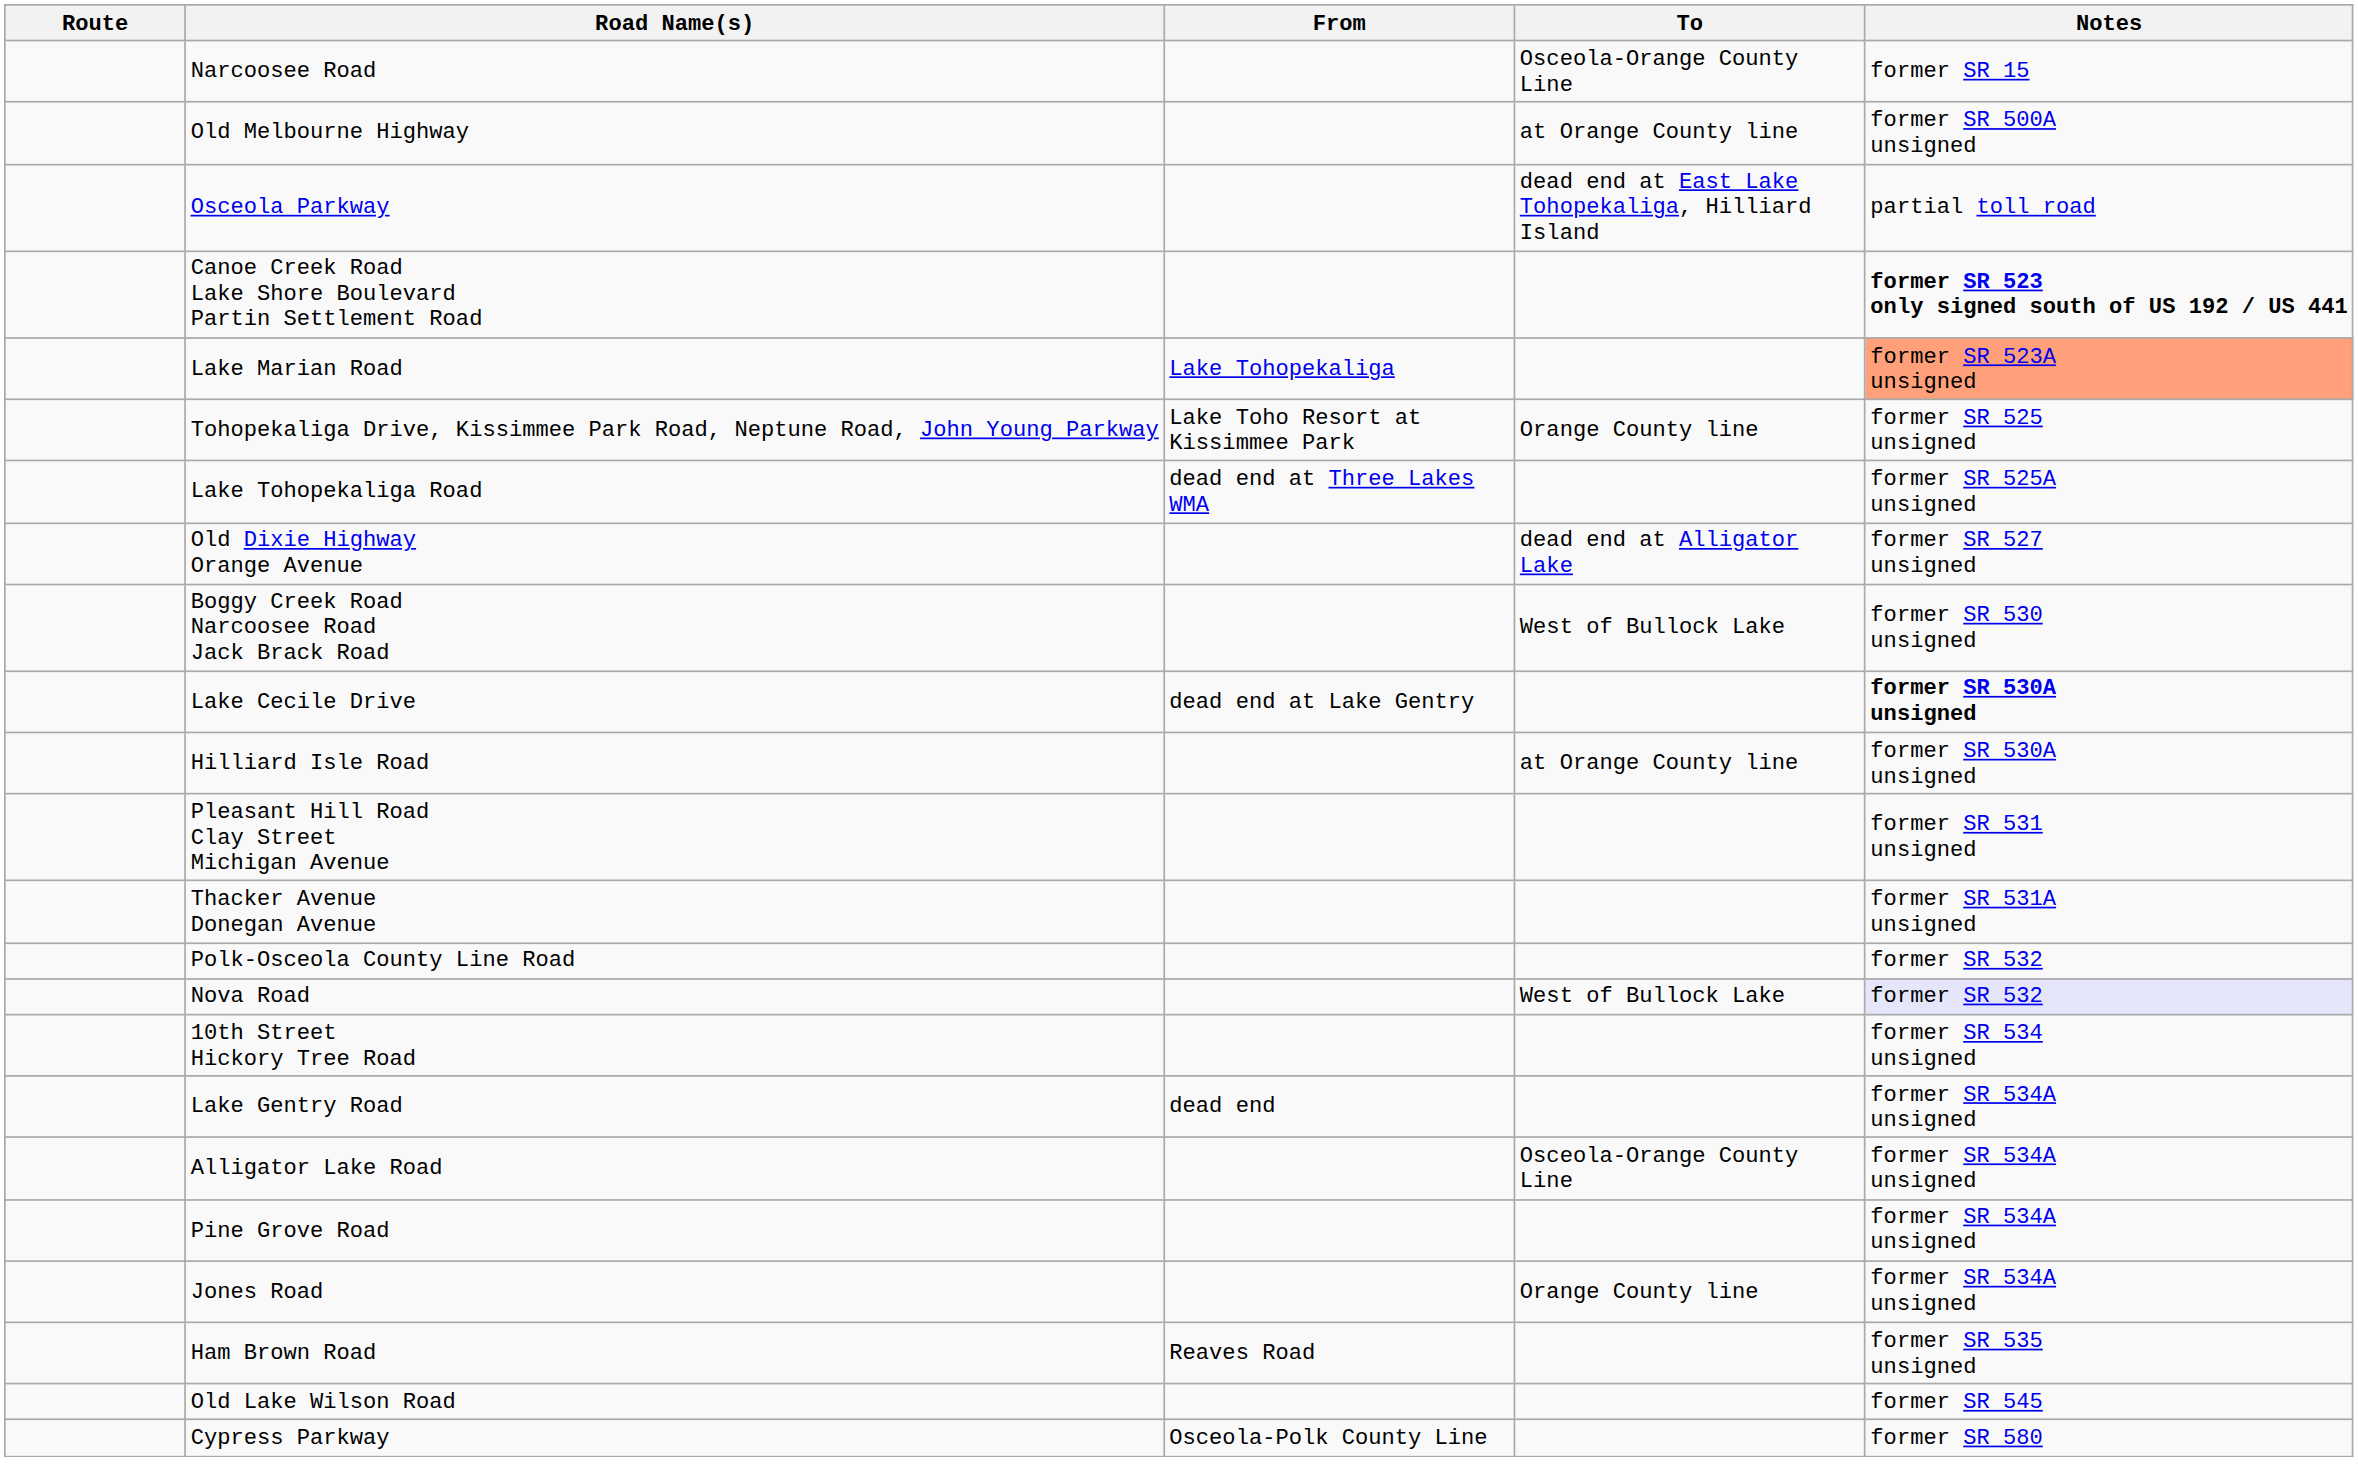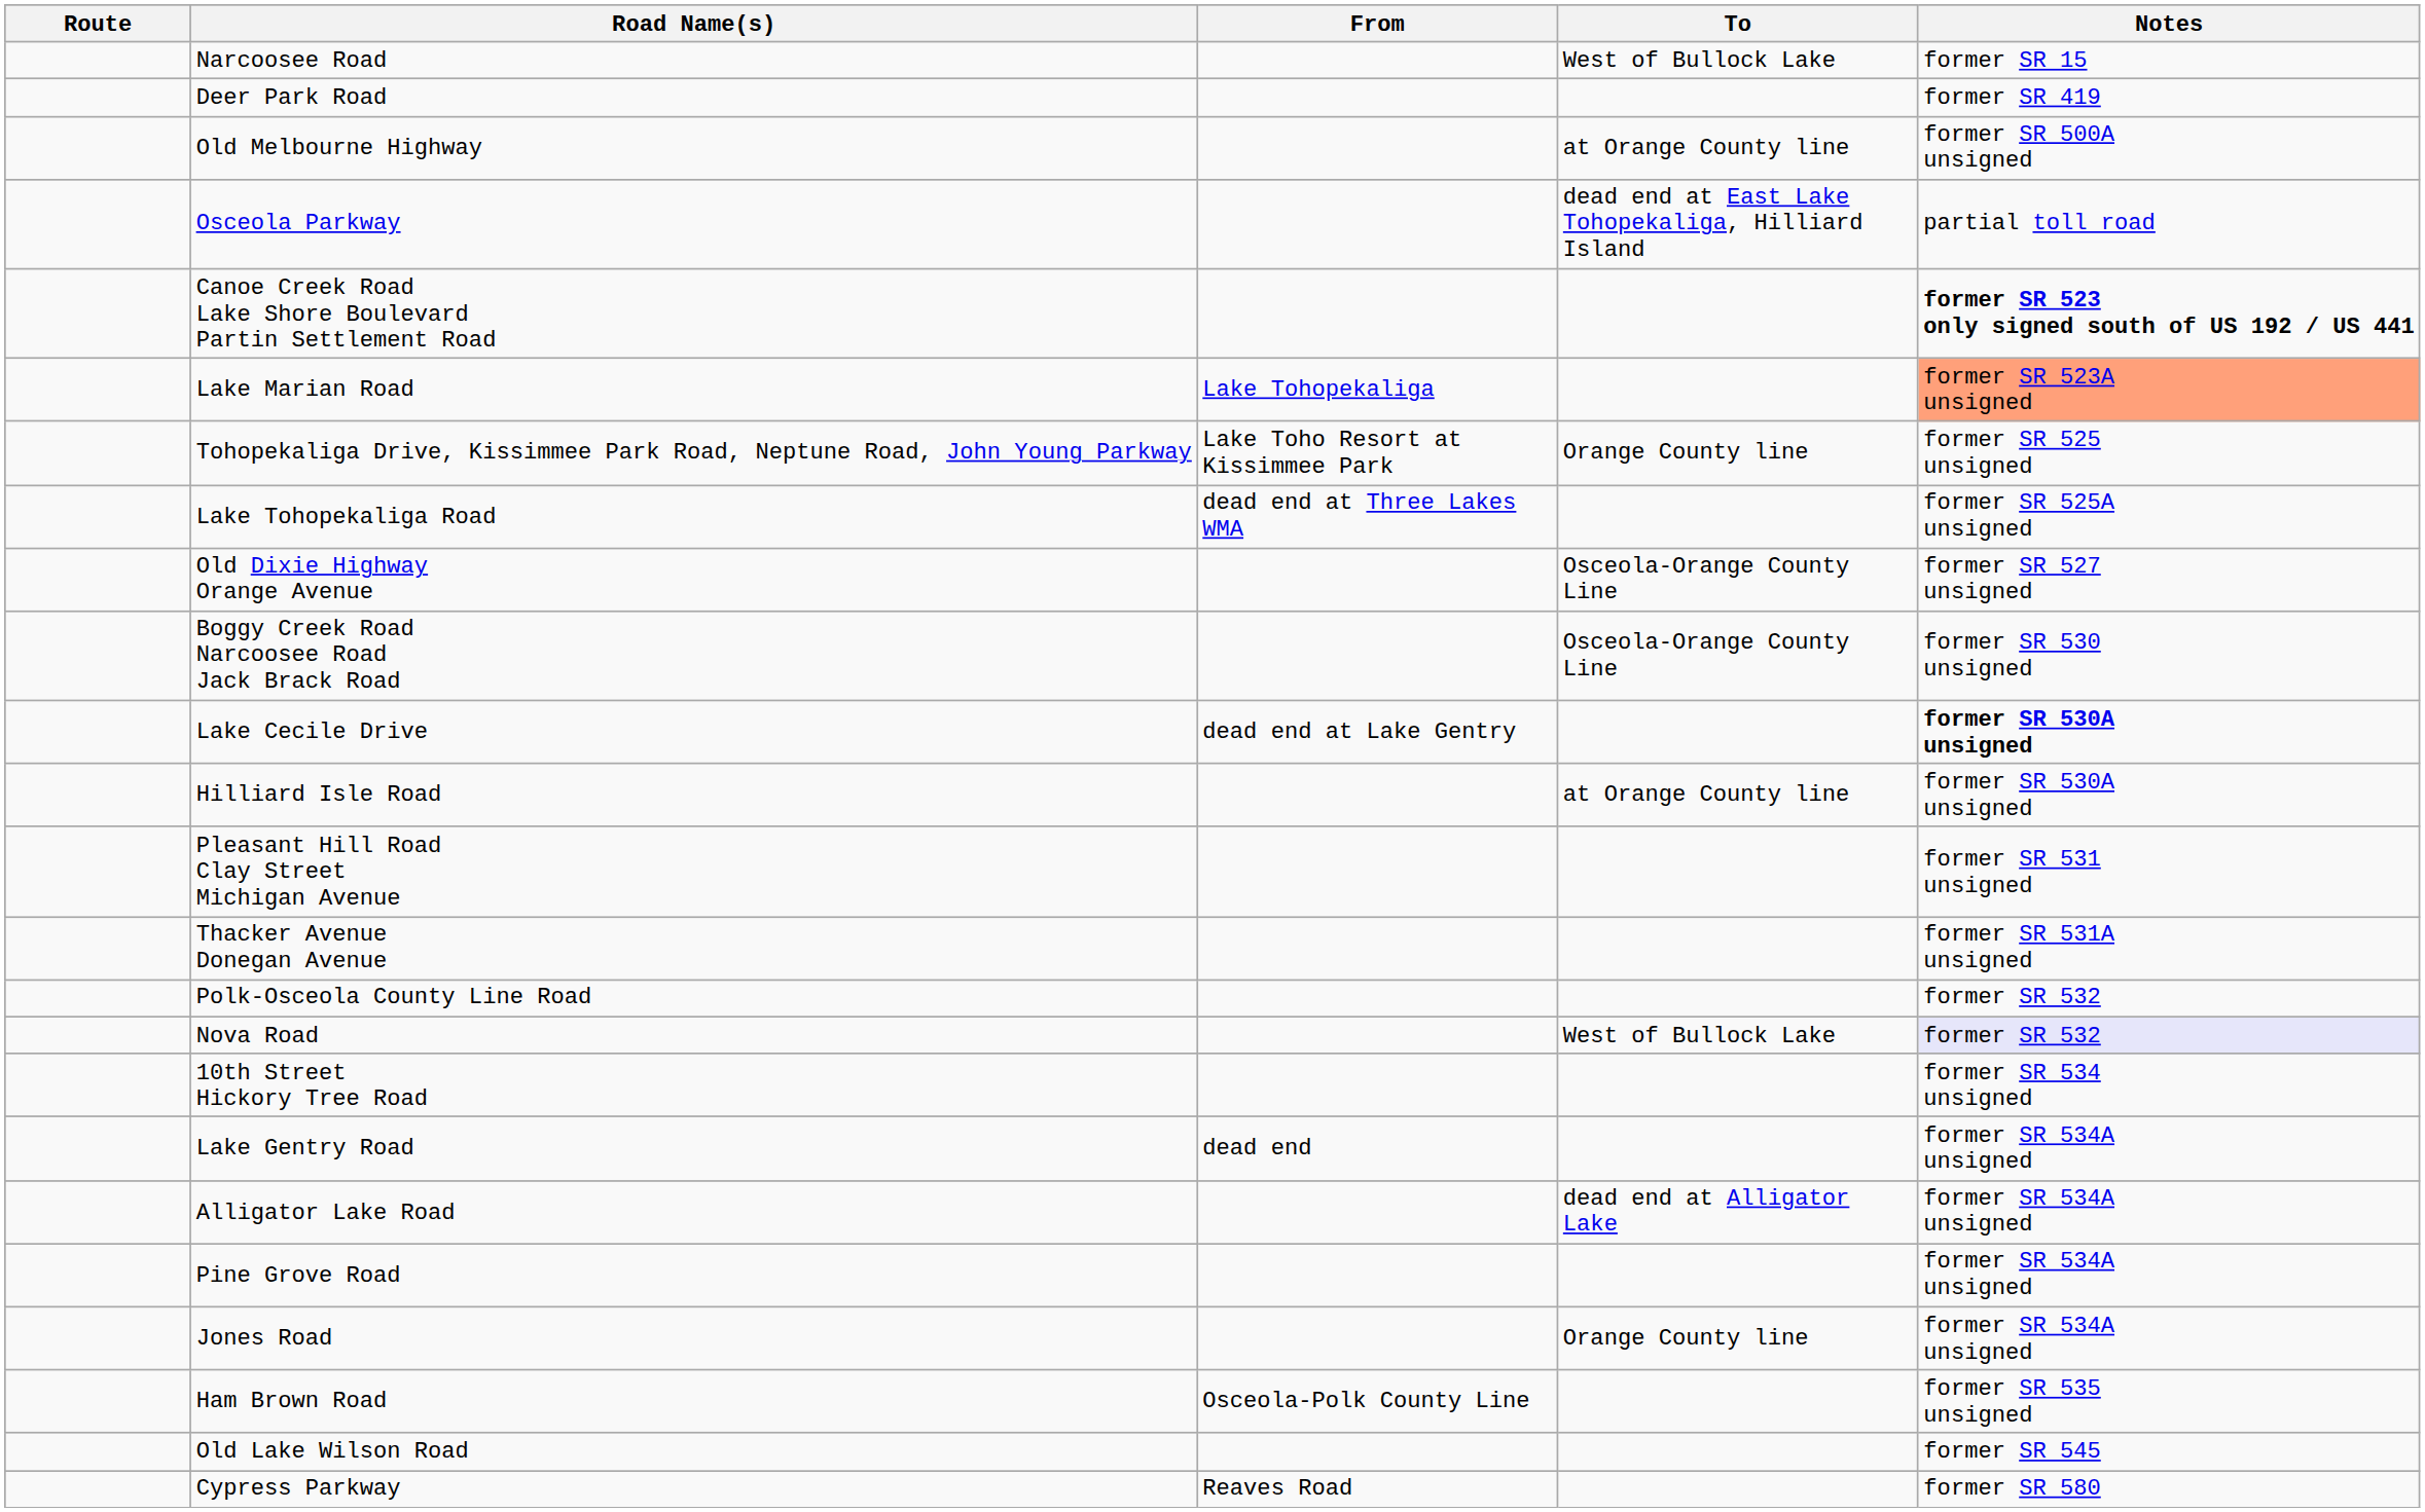Narcoosee Road | To: Osceola-Orange County Line -> West of Bullock Lake
+ row: Deer Park Road | former SR 419
Old Dixie Highway Orange Avenue | To: dead end at Alligator Lake -> Osceola-Orange County Line
Boggy Creek Road Narcoosee Road Jack Brack Road | To: West of Bullock Lake -> Osceola-Orange County Line
Alligator Lake Road | To: Osceola-Orange County Line -> dead end at Alligator Lake
Ham Brown Road | From: Reaves Road -> Osceola-Polk County Line
Cypress Parkway | From: Osceola-Polk County Line -> Reaves Road
